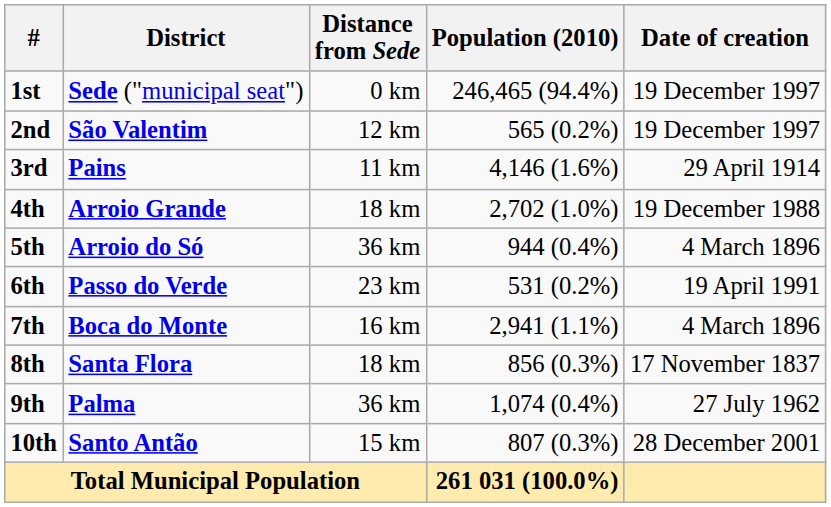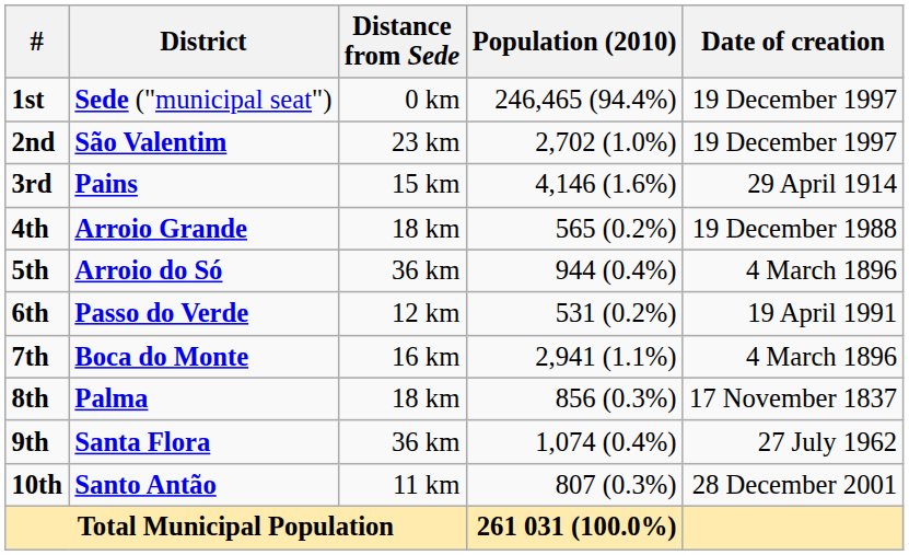2nd | Distance from Sede: 12 km -> 23 km
2nd | Population (2010): 565 (0.2%) -> 2,702 (1.0%)
3rd | Distance from Sede: 11 km -> 15 km
4th | Population (2010): 2,702 (1.0%) -> 565 (0.2%)
6th | Distance from Sede: 23 km -> 12 km
8th | District: Santa Flora -> Palma
9th | District: Palma -> Santa Flora
10th | Distance from Sede: 15 km -> 11 km
